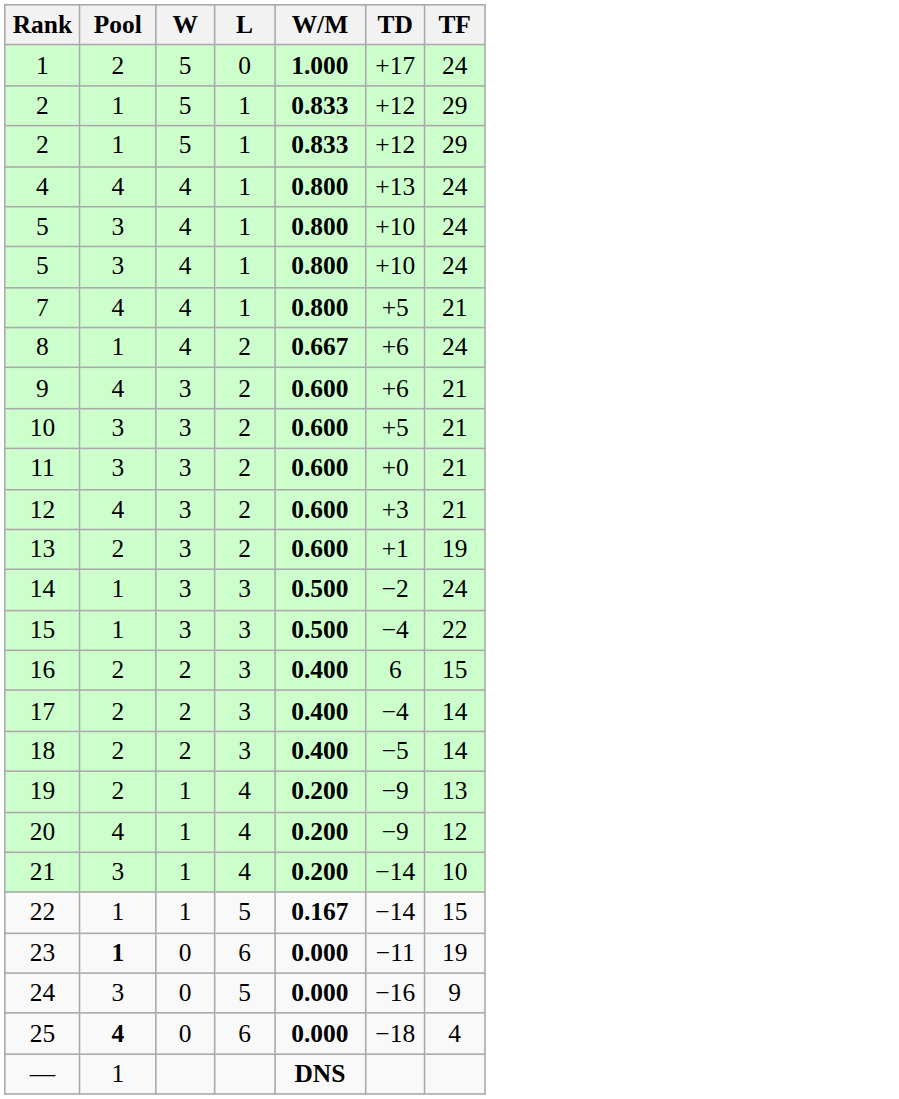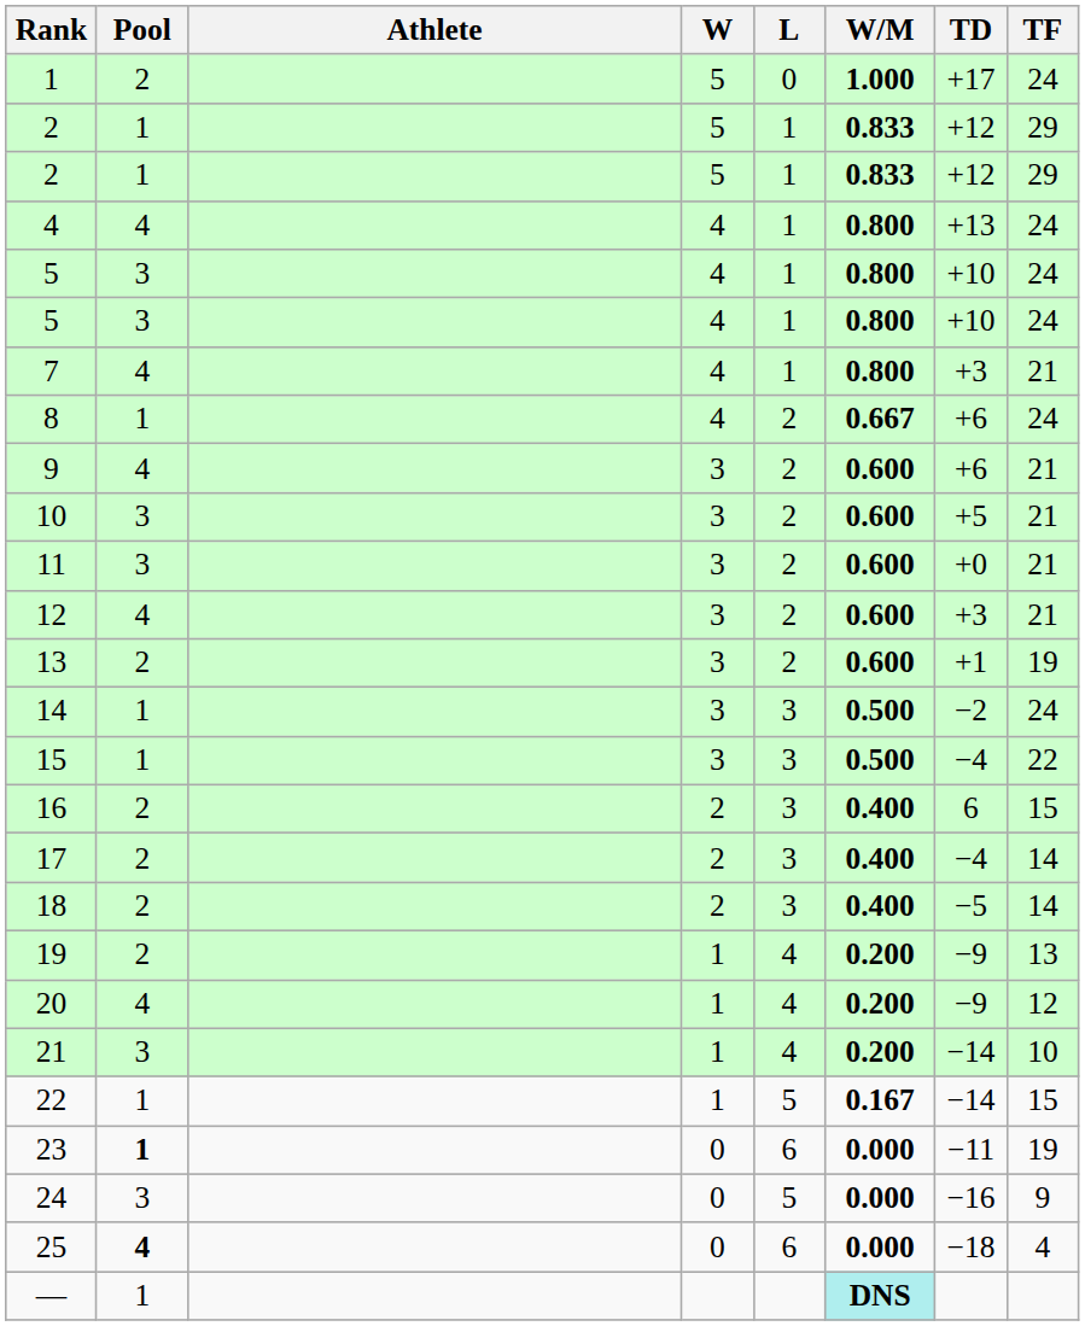+ column: Athlete
7 | TD: +5 -> +3
— | W/M: no background -> paleturquoise background
